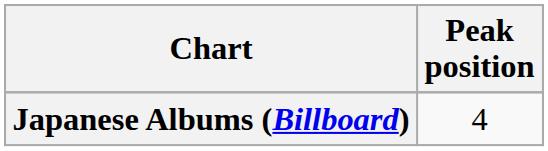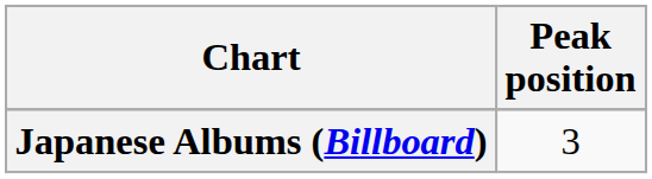Japanese Albums (Billboard) | Peak position: 4 -> 3
